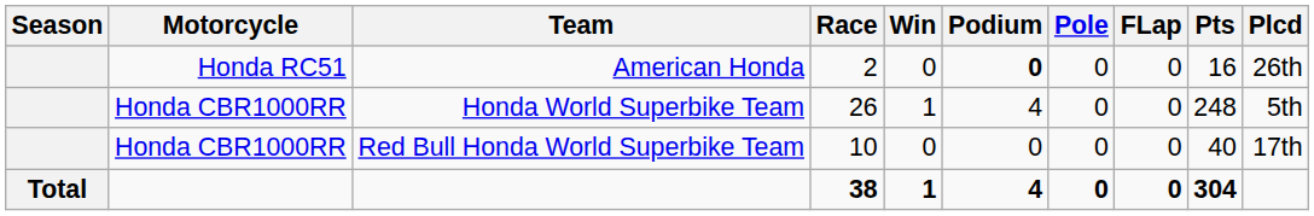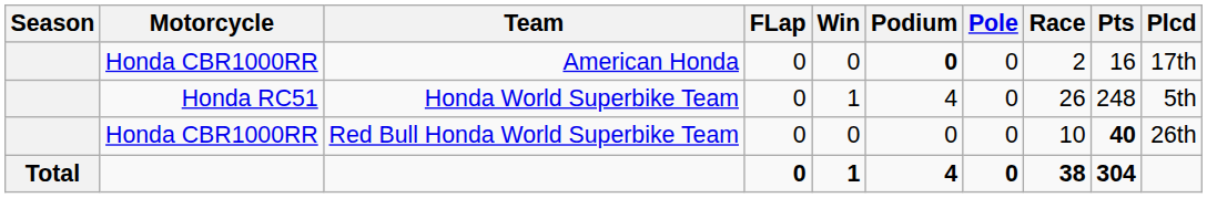columns swapped: Race <-> FLap
American Honda | Motorcycle: Honda RC51 -> Honda CBR1000RR
American Honda | Plcd: 26th -> 17th
Honda World Superbike Team | Motorcycle: Honda CBR1000RR -> Honda RC51
Red Bull Honda World Superbike Team | Pts: normal -> bold
Red Bull Honda World Superbike Team | Plcd: 17th -> 26th
